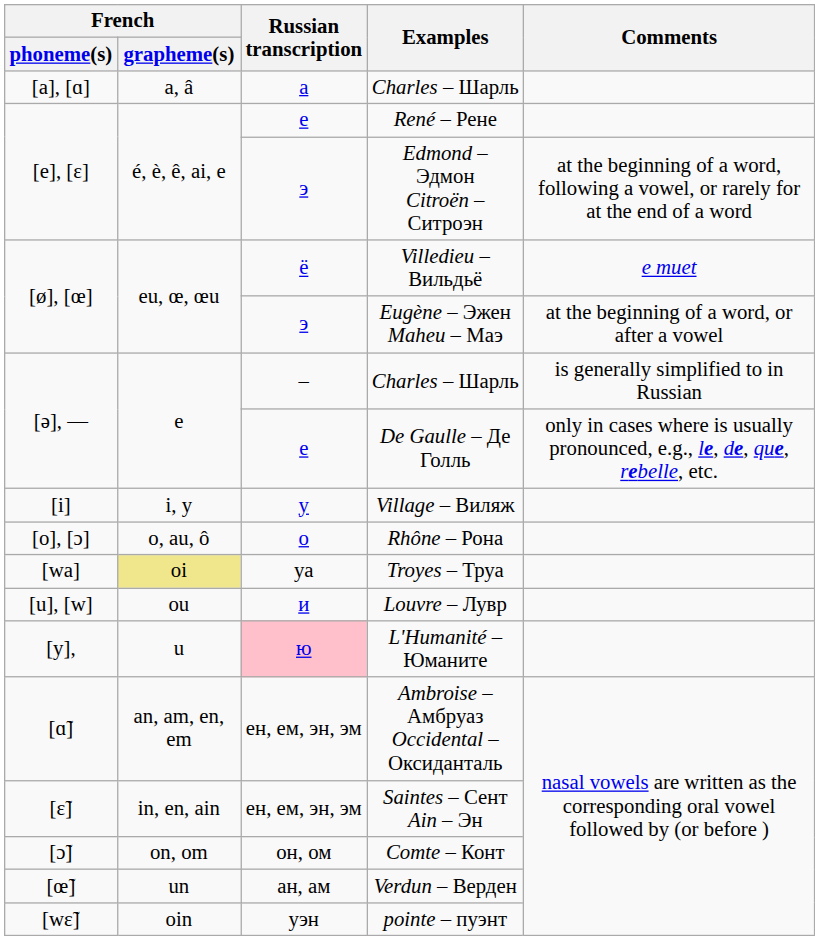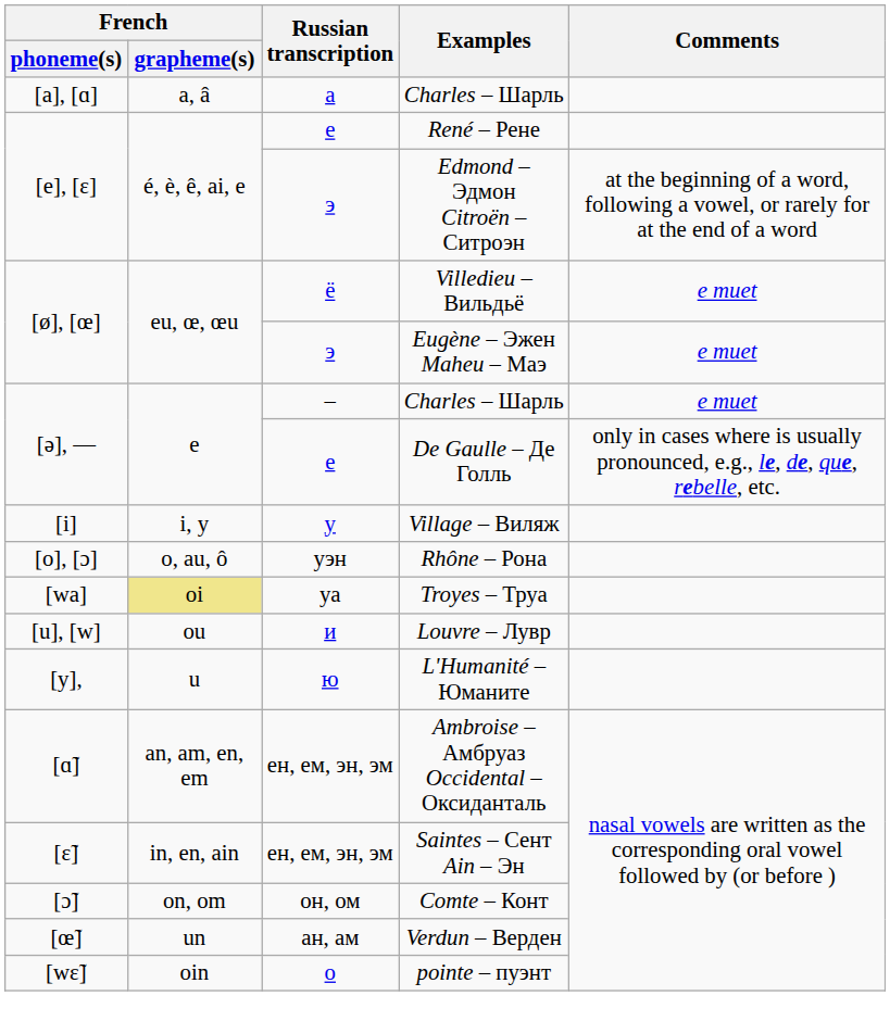Eugène – Эжен Maheu – Маэ | Comments: at the beginning of a word, or after a vowel -> e muet
[ə], — / Charles – Шарль | Comments: is generally simplified to in Russian -> e muet
Rhône – Рона | Russian transcription: o -> уэн
L'Humanité – Юманите | Russian transcription: pink background -> no background
pointe – пуэнт | Russian transcription: уэн -> o
